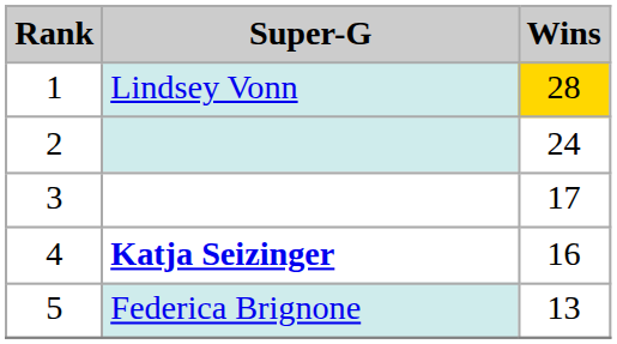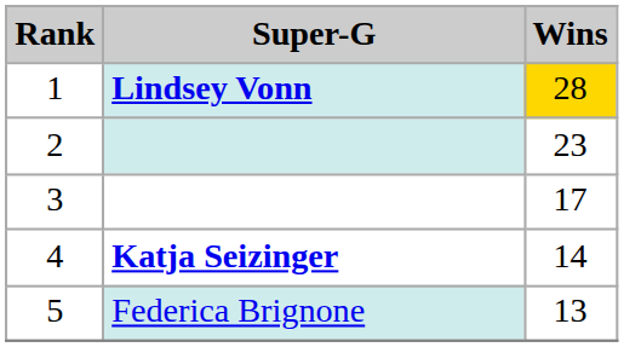1 | Super-G: normal -> bold
2 | Wins: 24 -> 23
4 | Wins: 16 -> 14
